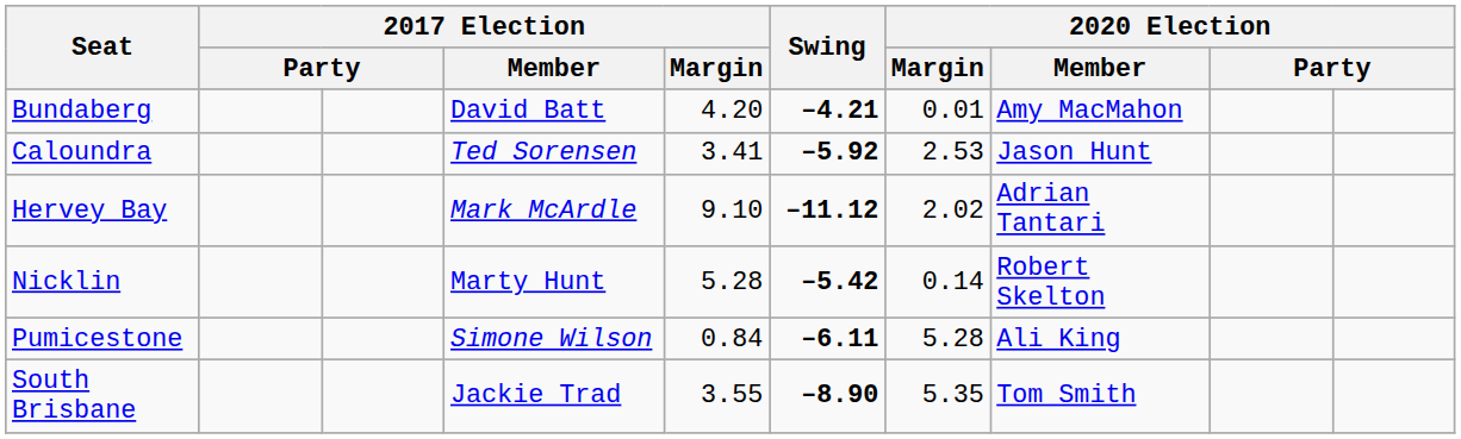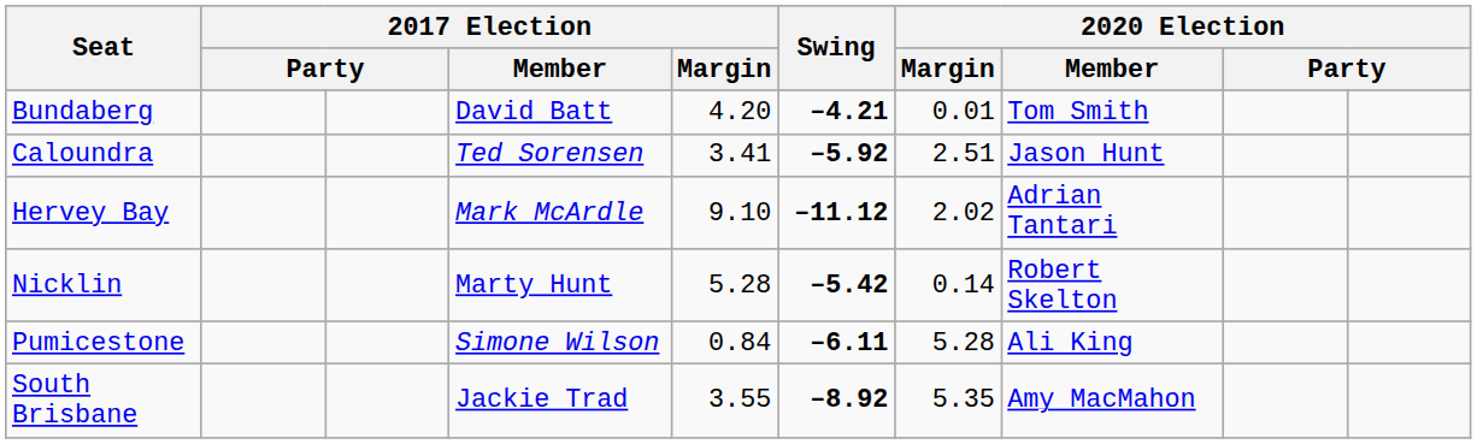Bundaberg | 2020 Election / Member: Amy MacMahon -> Tom Smith
Caloundra | 2020 Election / Margin: 2.53 -> 2.51
South Brisbane | Swing: –8.90 -> –8.92
South Brisbane | 2020 Election / Member: Tom Smith -> Amy MacMahon
